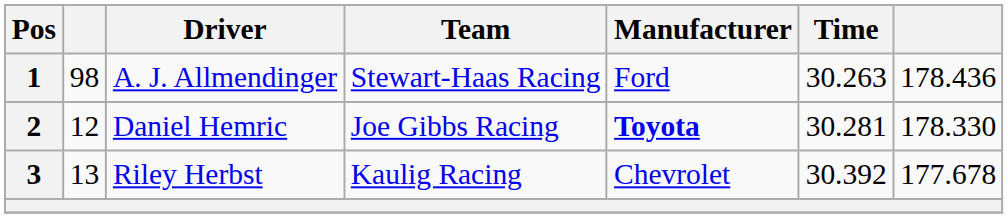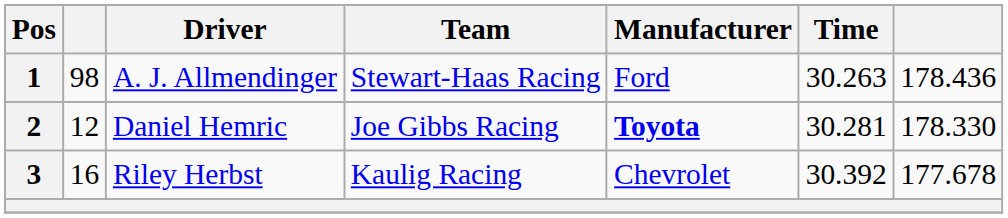3 | column 2: 13 -> 16
